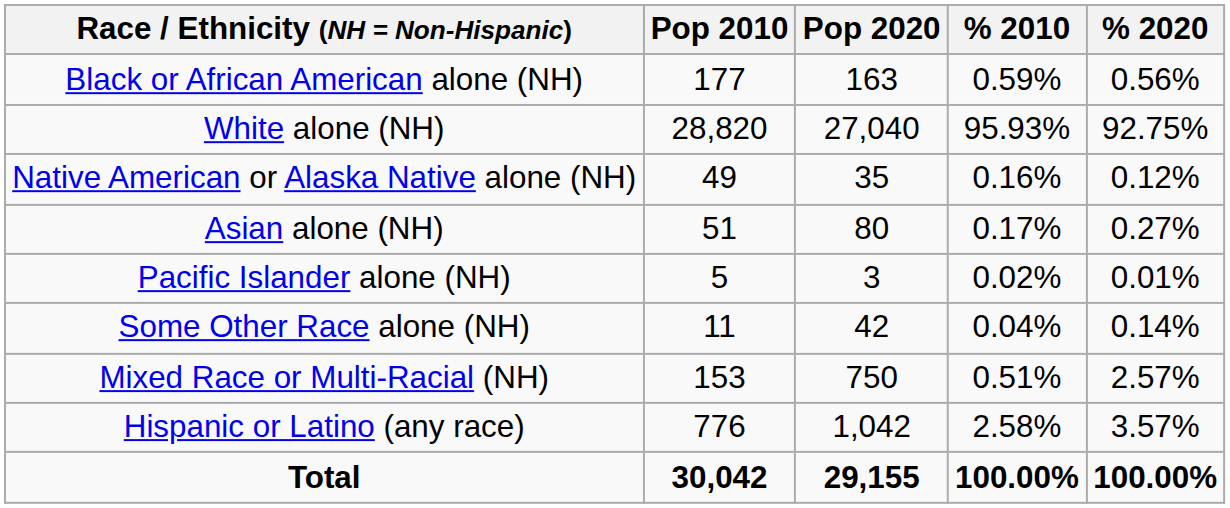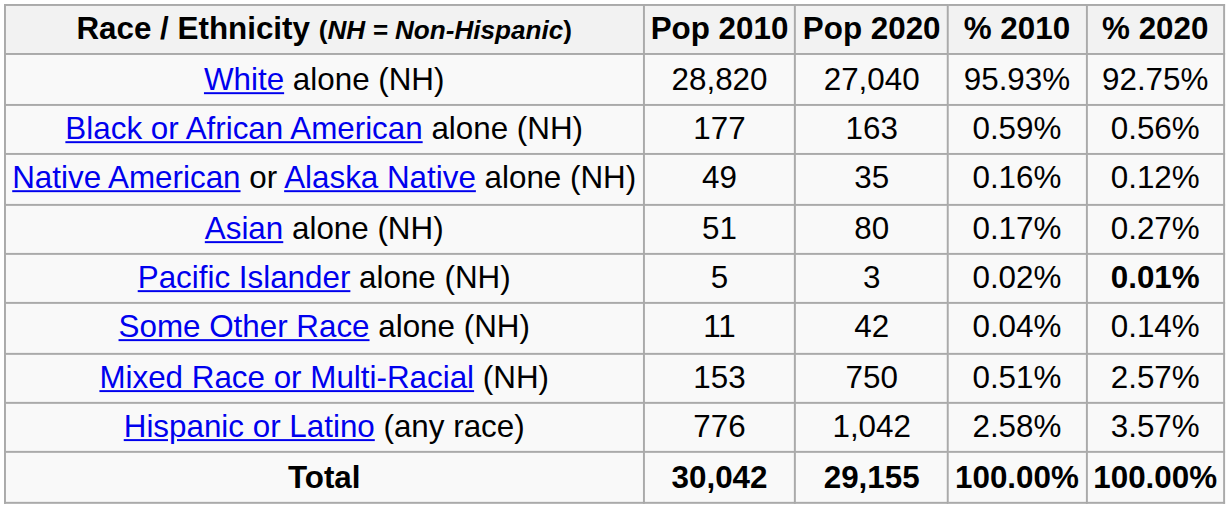rows swapped: White alone (NH) <-> Black or African American alone (NH)
Pacific Islander alone (NH) | % 2020: normal -> bold
